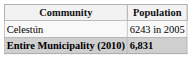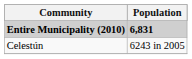rows swapped: Entire Municipality (2010) <-> Celestún
